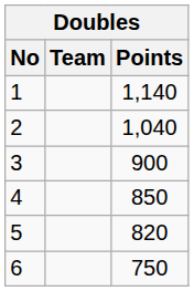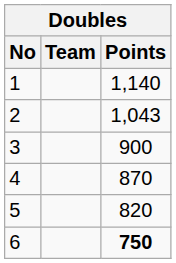2 | Points: 1,040 -> 1,043
4 | Points: 850 -> 870
6 | Points: normal -> bold
